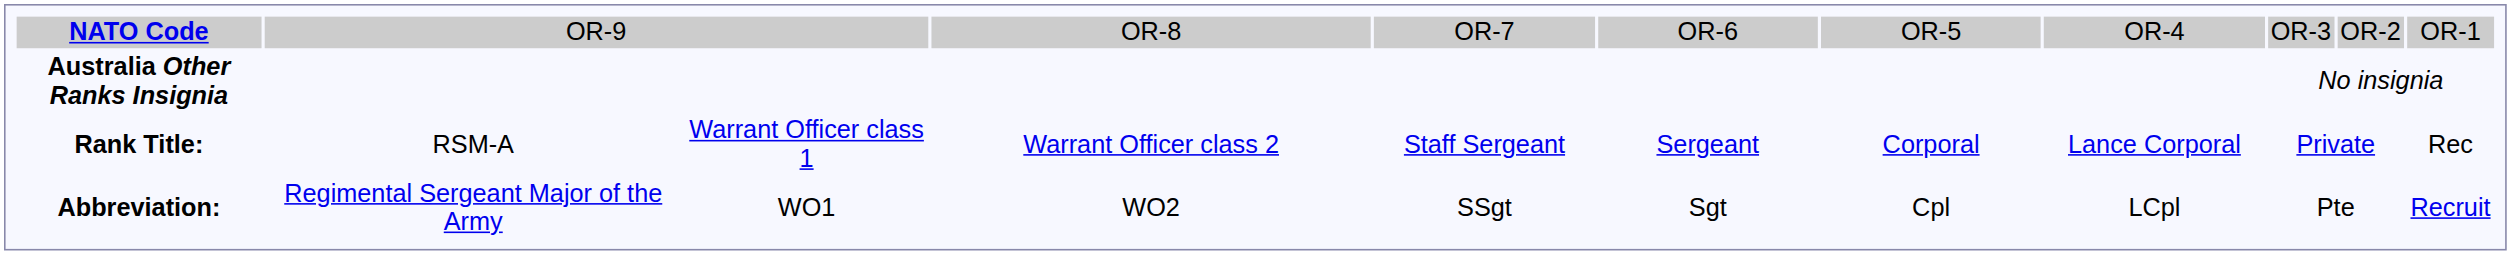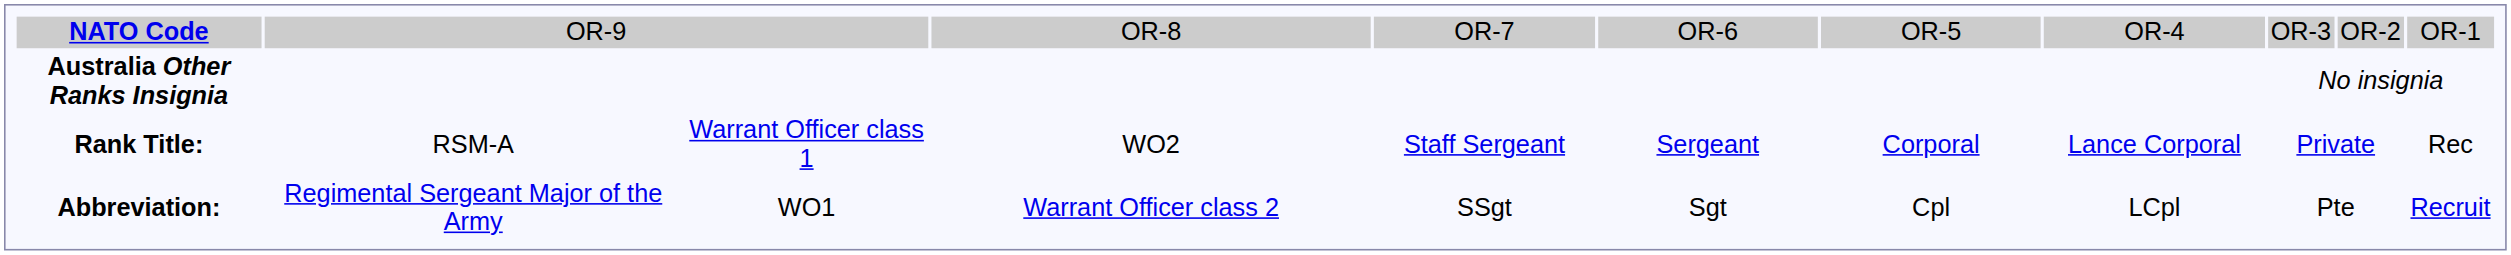Rank Title: | column 4: Warrant Officer class 2 -> WO2
Abbreviation: | column 4: WO2 -> Warrant Officer class 2
